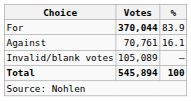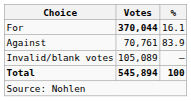For | %: 83.9 -> 16.1
Against | %: 16.1 -> 83.9
